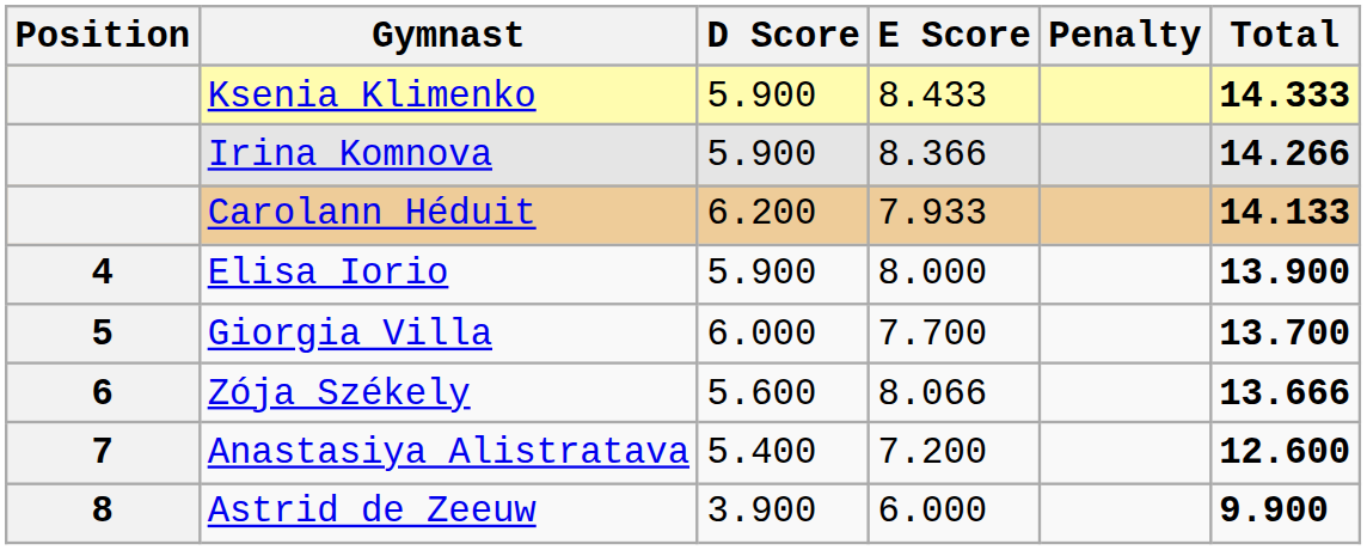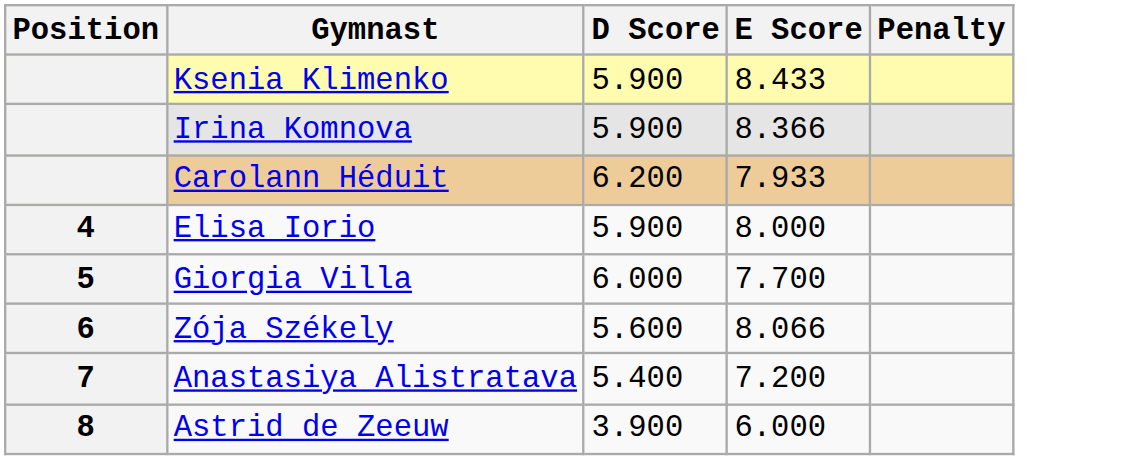- column: Total | 14.333 | 14.266 | 14.133 | 13.900 | 13.700 | 13.666 | 12.600 | 9.900
